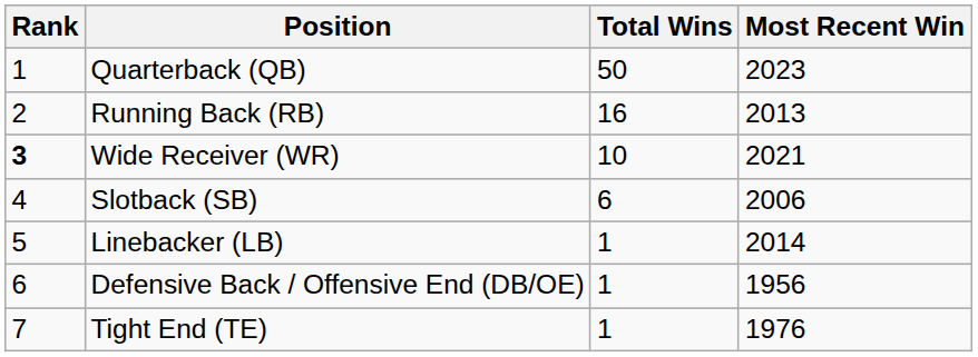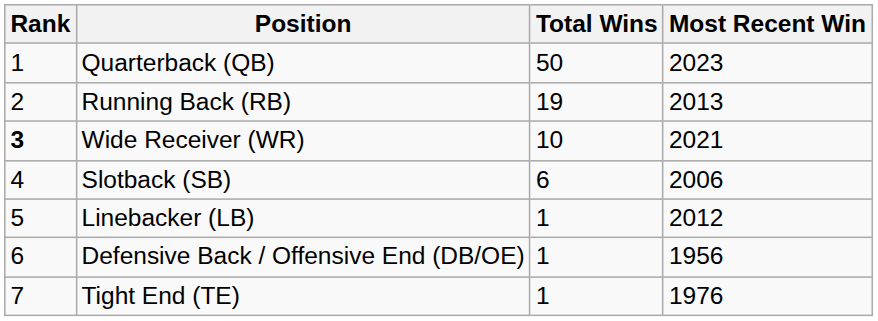Running Back (RB) | Total Wins: 16 -> 19
Linebacker (LB) | Most Recent Win: 2014 -> 2012
